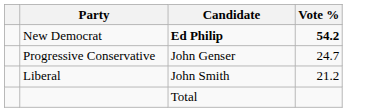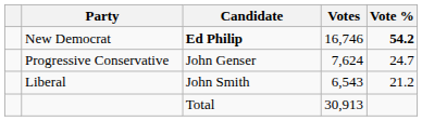+ column: Votes | 16,746 | 7,624 | 6,543 | 30,913
